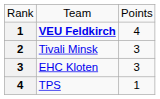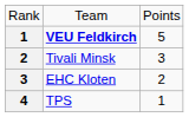VEU Feldkirch | column 3: 4 -> 5
EHC Kloten | column 3: 3 -> 2
